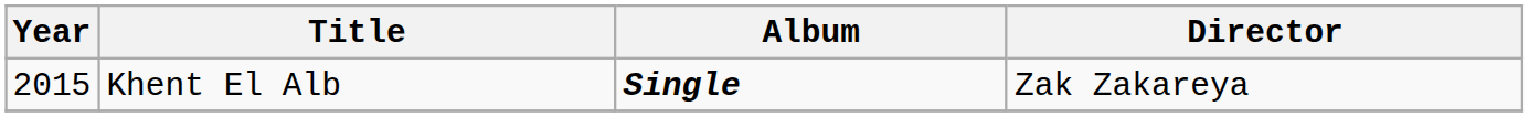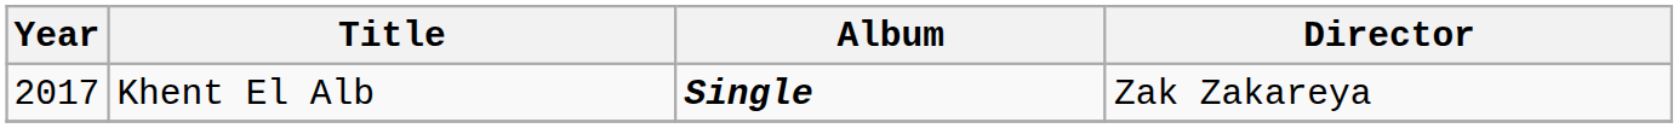Khent El Alb | Year: 2015 -> 2017
